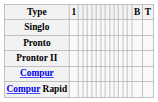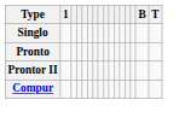- row: Compur Rapid
